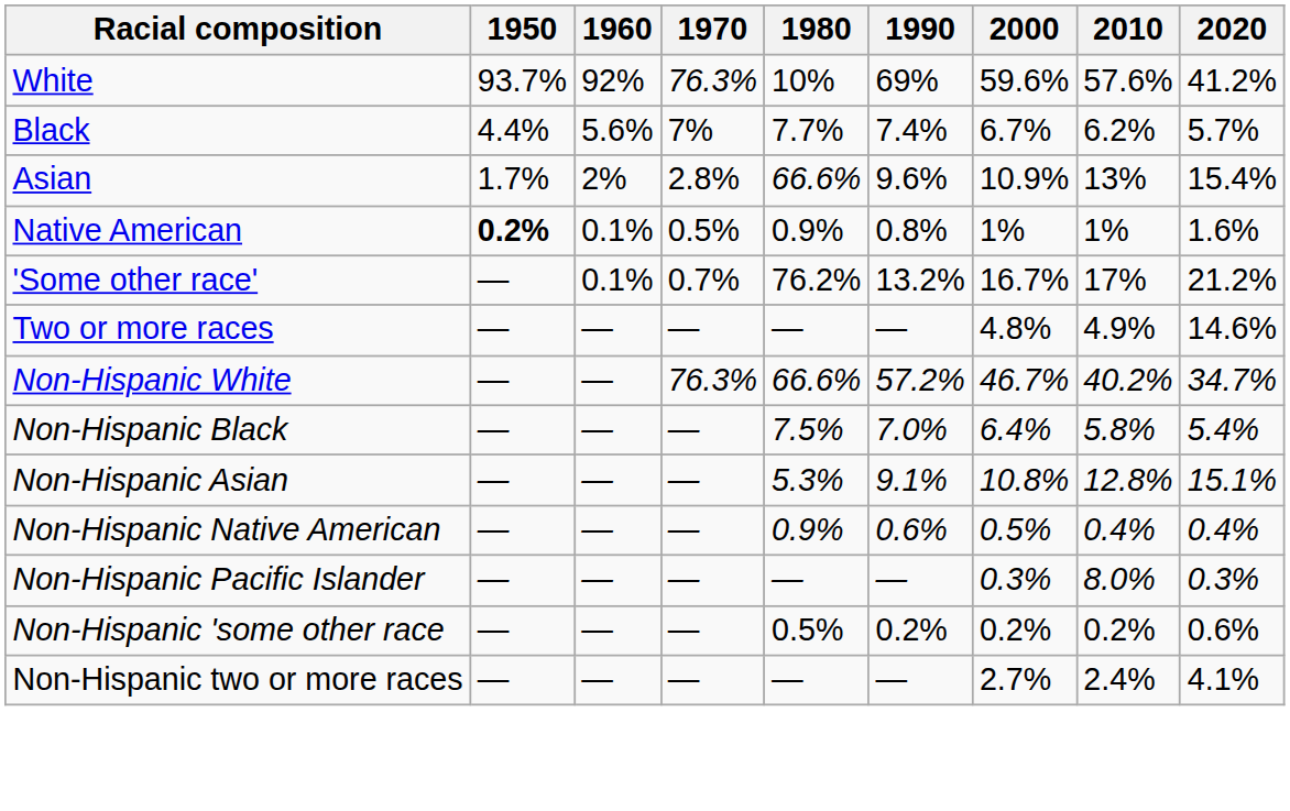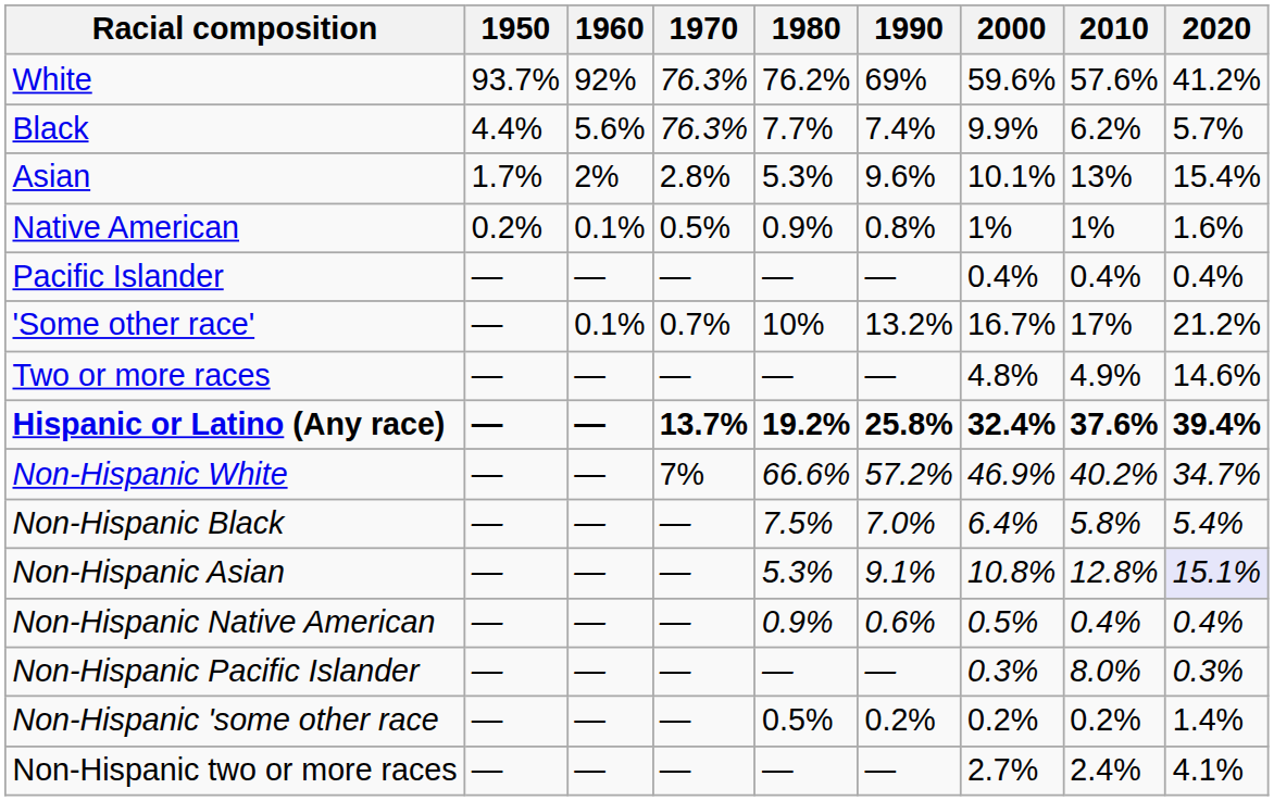White | 1980: 10% -> 76.2%
Black | 1970: 7% -> 76.3%
Black | 2000: 6.7% -> 9.9%
Asian | 1980: 66.6% -> 5.3%
Asian | 2000: 10.9% -> 10.1%
Native American | 1950: bold -> normal
+ row: Pacific Islander | — | — | — | — | — | 0.4% | 0.4% | 0.4%
'Some other race' | 1980: 76.2% -> 10%
+ row: Hispanic or Latino (Any race) | — | — | 13.7% | 19.2% | 25.8% | 32.4% | 37.6% | 39.4%
Non-Hispanic White | 1970: 76.3% -> 7%
Non-Hispanic White | 2000: 46.7% -> 46.9%
Non-Hispanic Asian | 2020: no background -> lavender background
Non-Hispanic 'some other race | 2020: 0.6% -> 1.4%
